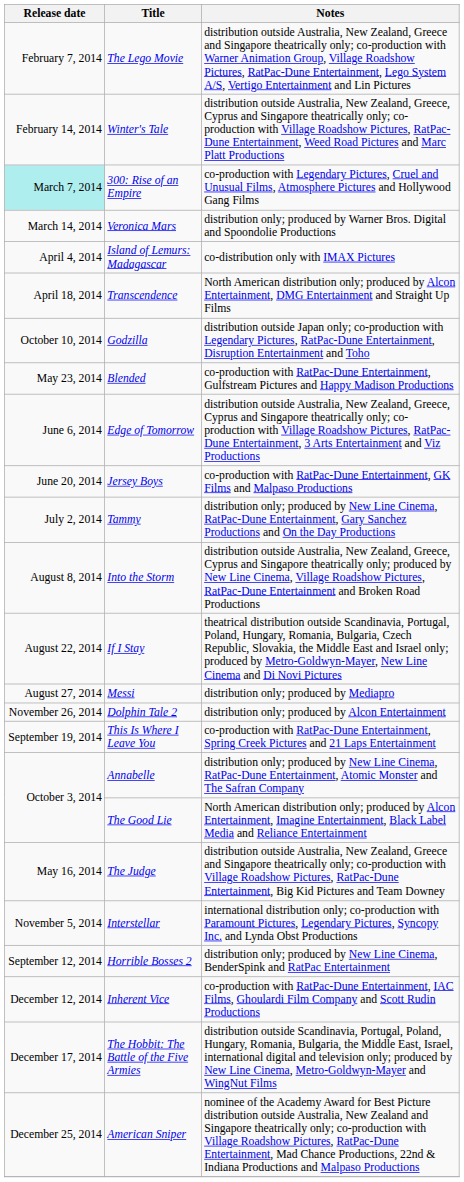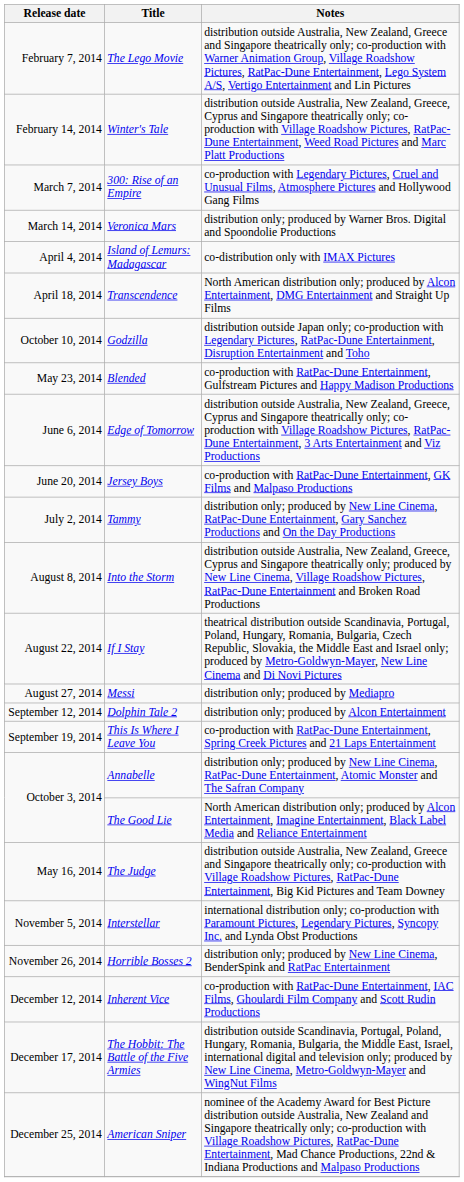300: Rise of an Empire | Release date: paleturquoise background -> no background
Dolphin Tale 2 | Release date: November 26, 2014 -> September 12, 2014
Horrible Bosses 2 | Release date: September 12, 2014 -> November 26, 2014
